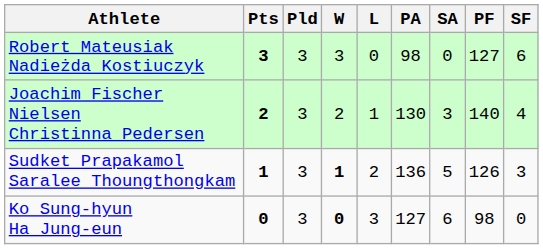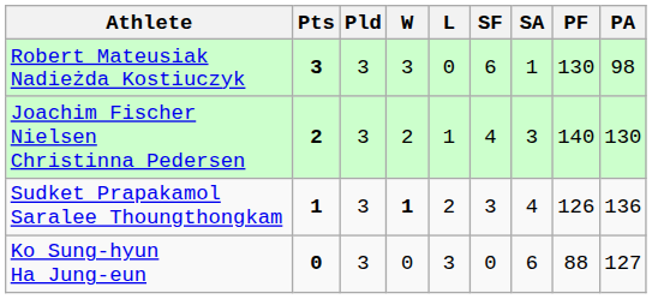columns swapped: SF <-> PA
Robert Mateusiak Nadieżda Kostiuczyk | SA: 0 -> 1
Robert Mateusiak Nadieżda Kostiuczyk | PF: 127 -> 130
Sudket Prapakamol Saralee Thoungthongkam | SA: 5 -> 4
Ko Sung-hyun Ha Jung-eun | W: bold -> normal
Ko Sung-hyun Ha Jung-eun | PF: 98 -> 88
